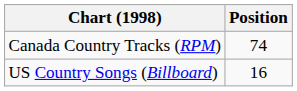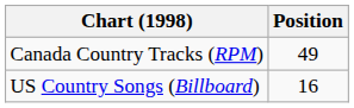Canada Country Tracks (RPM) | Position: 74 -> 49
